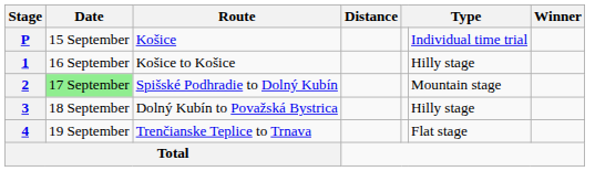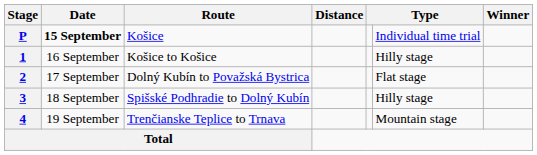P | Date: normal -> bold
2 | Date: lightgreen background -> no background
2 | Route: Spišské Podhradie to Dolný Kubín -> Dolný Kubín to Považská Bystrica
2 | column 6: Mountain stage -> Flat stage
3 | Route: Dolný Kubín to Považská Bystrica -> Spišské Podhradie to Dolný Kubín
4 | column 6: Flat stage -> Mountain stage
